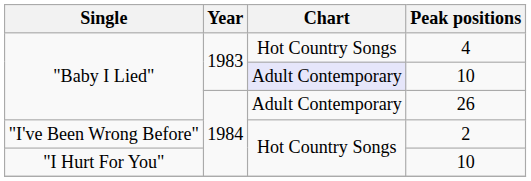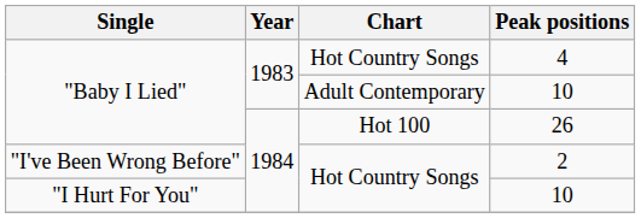"Baby I Lied" / 10 | Chart: lavender background -> no background
26 | Chart: Adult Contemporary -> Hot 100
